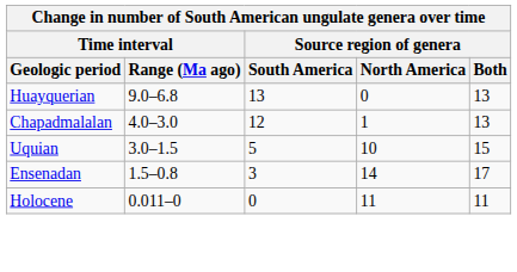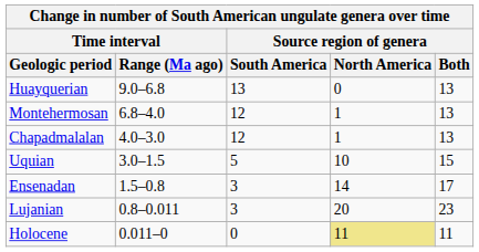+ row: Montehermosan | 6.8–4.0 | 12 | 1 | 13
+ row: Lujanian | 0.8–0.011 | 3 | 20 | 23
Holocene | Source region of genera / North America: no background -> khaki background
